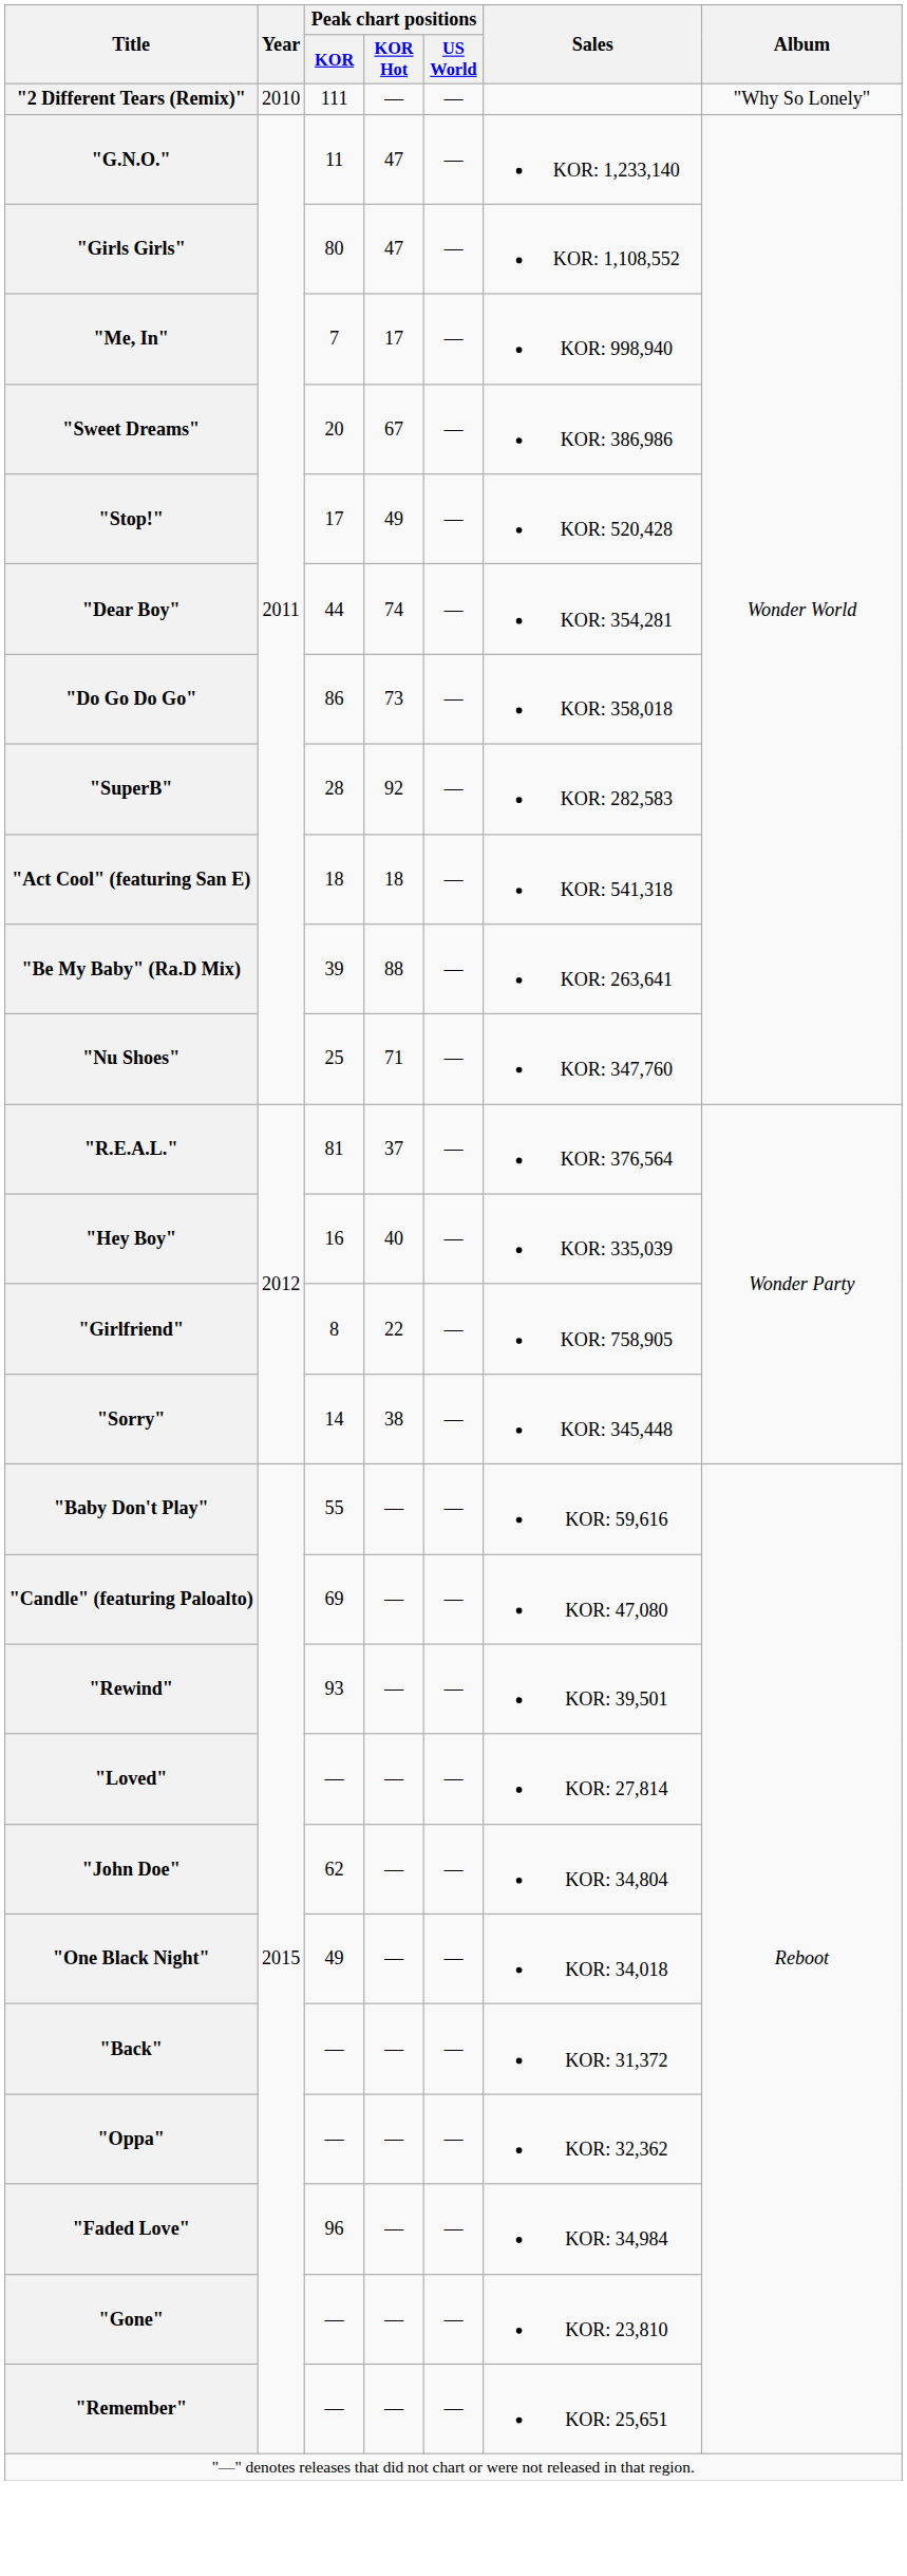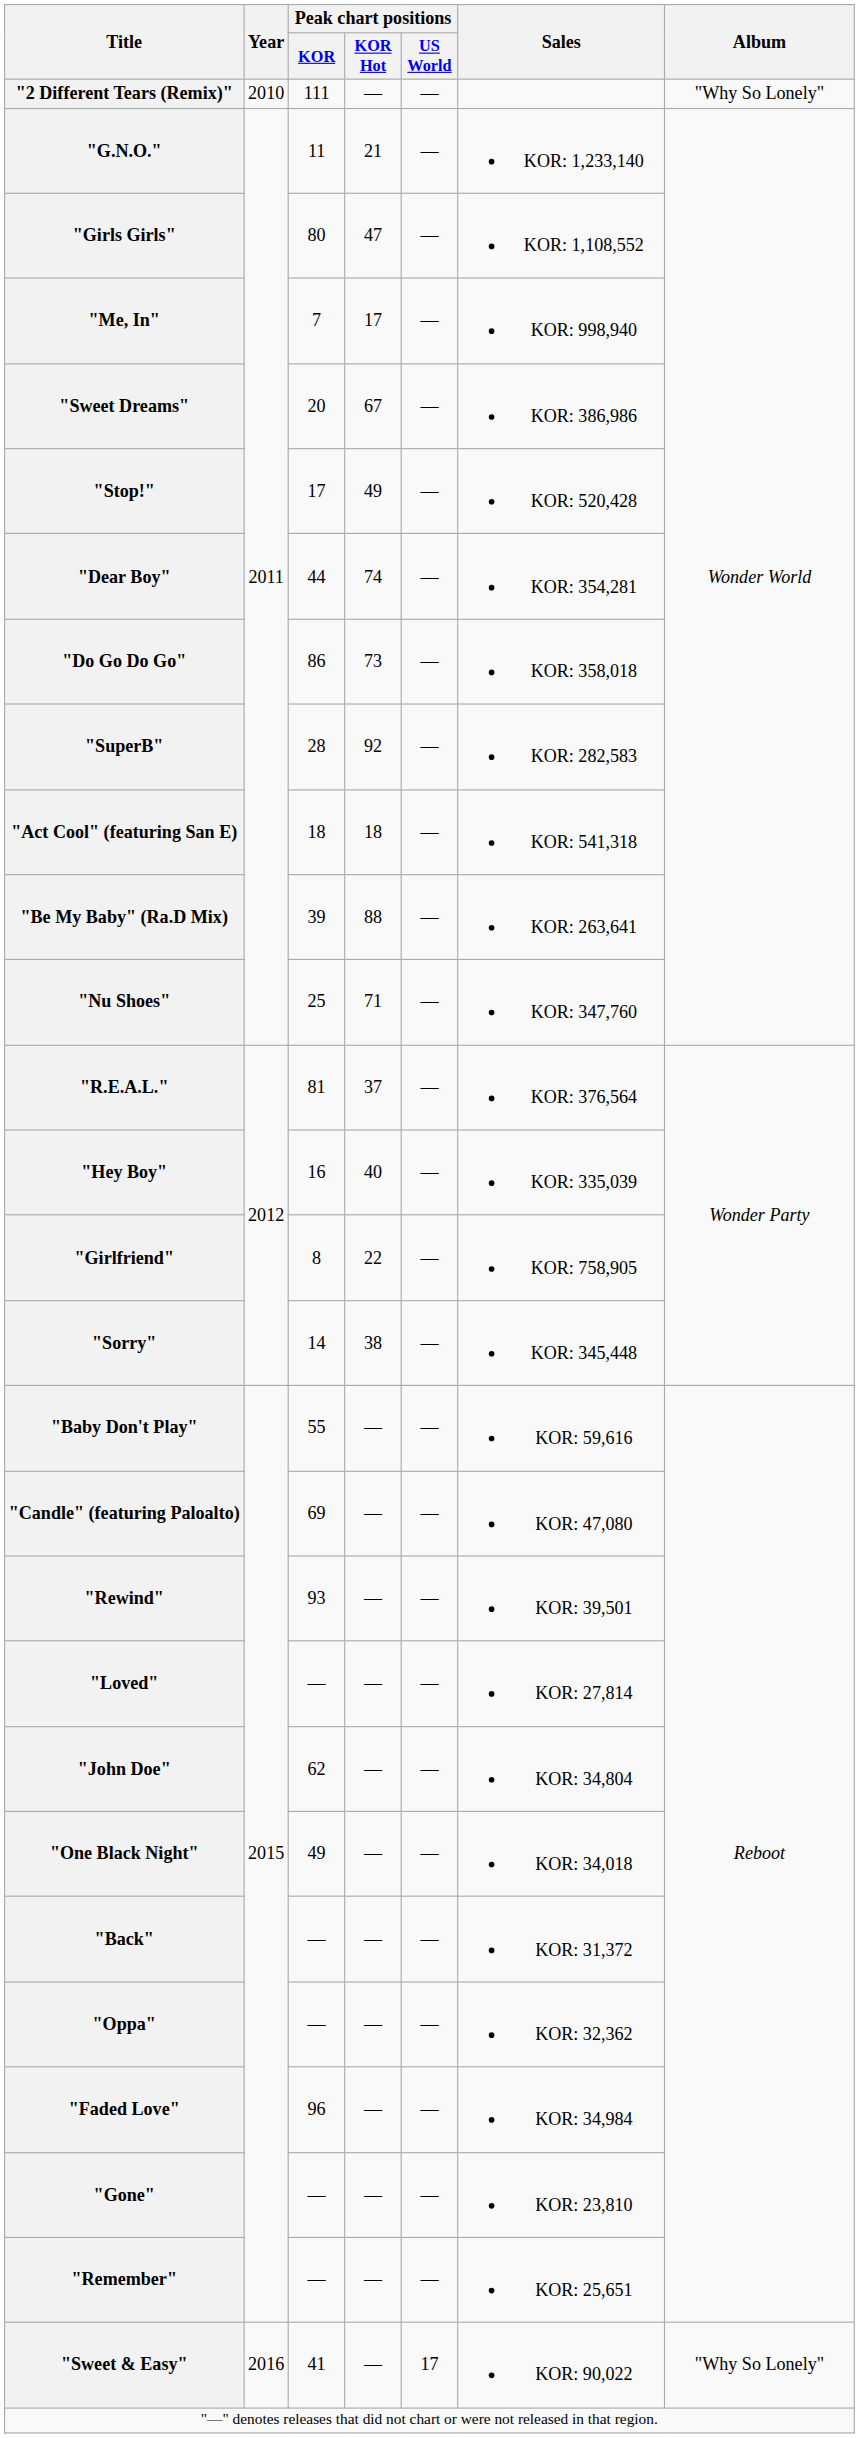"G.N.O." | Peak chart positions / KOR Hot: 47 -> 21
+ row: "Sweet & Easy" | 2016 | 41 | — | 17 | KOR: 90,022 | "Why So Lonely"
